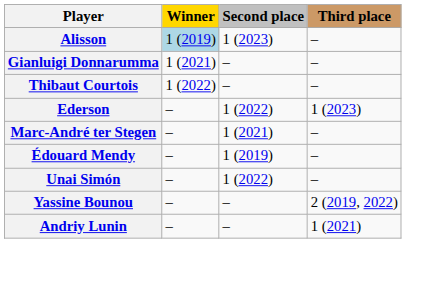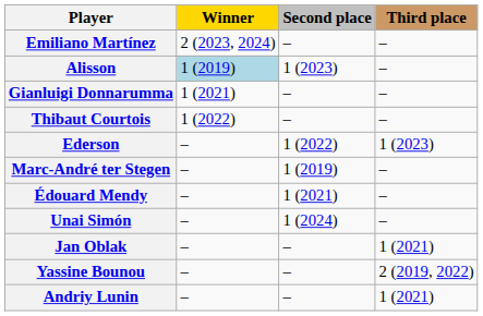+ row: Emiliano Martínez | 2 (2023, 2024) | – | –
Marc-André ter Stegen | Second place: 1 (2021) -> 1 (2019)
Édouard Mendy | Second place: 1 (2019) -> 1 (2021)
Unai Simón | Second place: 1 (2022) -> 1 (2024)
+ row: Jan Oblak | – | – | 1 (2021)
